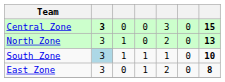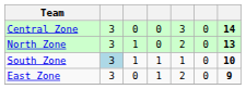Central Zone | column 2: bold -> normal
Central Zone | column 7: 15 -> 14
East Zone | column 7: 8 -> 9
